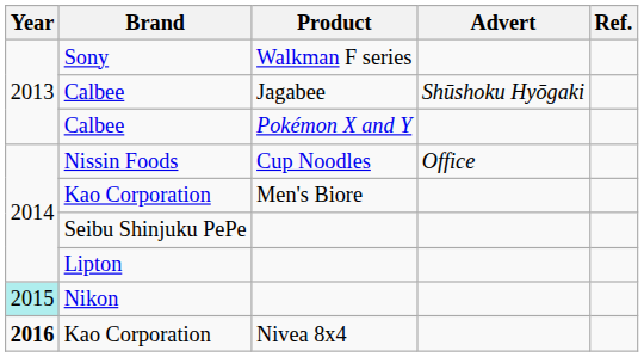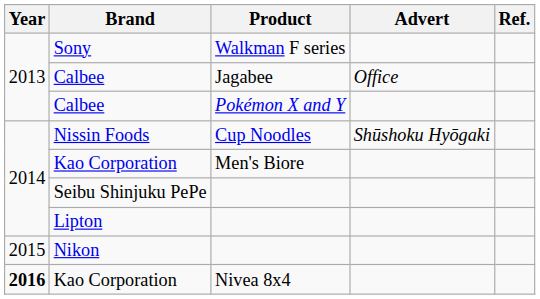Calbee / Jagabee | Advert: Shūshoku Hyōgaki -> Office
Nissin Foods | Advert: Office -> Shūshoku Hyōgaki
Nikon | Year: paleturquoise background -> no background
